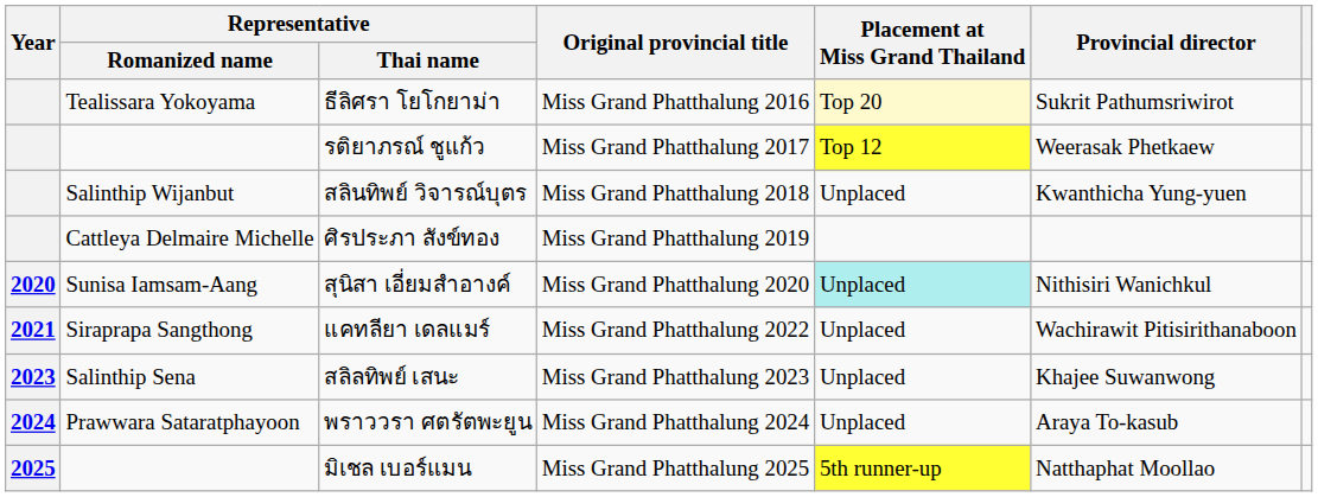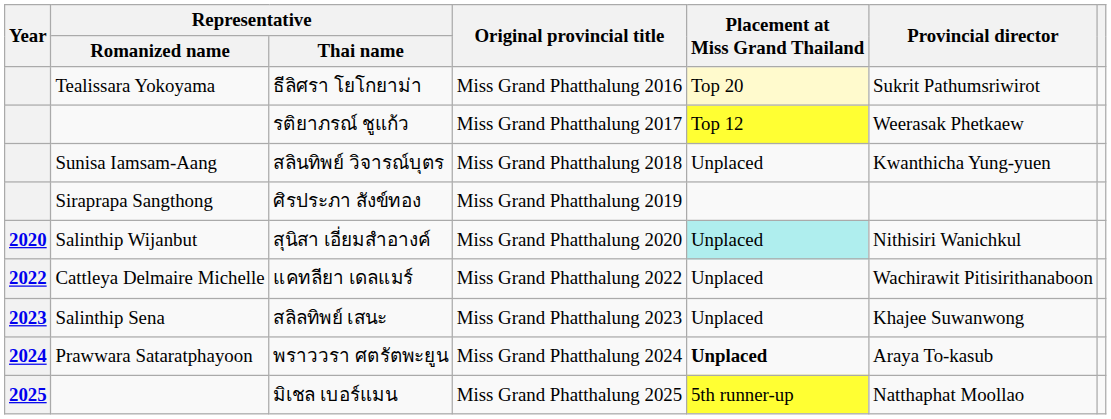สลินทิพย์ วิจารณ์บุตร | Representative / Romanized name: Salinthip Wijanbut -> Sunisa Iamsam-Aang
ศิรประภา สังข์ทอง | Representative / Romanized name: Cattleya Delmaire Michelle -> Siraprapa Sangthong
สุนิสา เอี่ยมสำอางค์ | Representative / Romanized name: Sunisa Iamsam-Aang -> Salinthip Wijanbut
แคทลียา เดลแมร์ | Year: 2021 -> 2022
แคทลียา เดลแมร์ | Representative / Romanized name: Siraprapa Sangthong -> Cattleya Delmaire Michelle
พราววรา ศตรัตพะยูน | Placement at Miss Grand Thailand: normal -> bold
